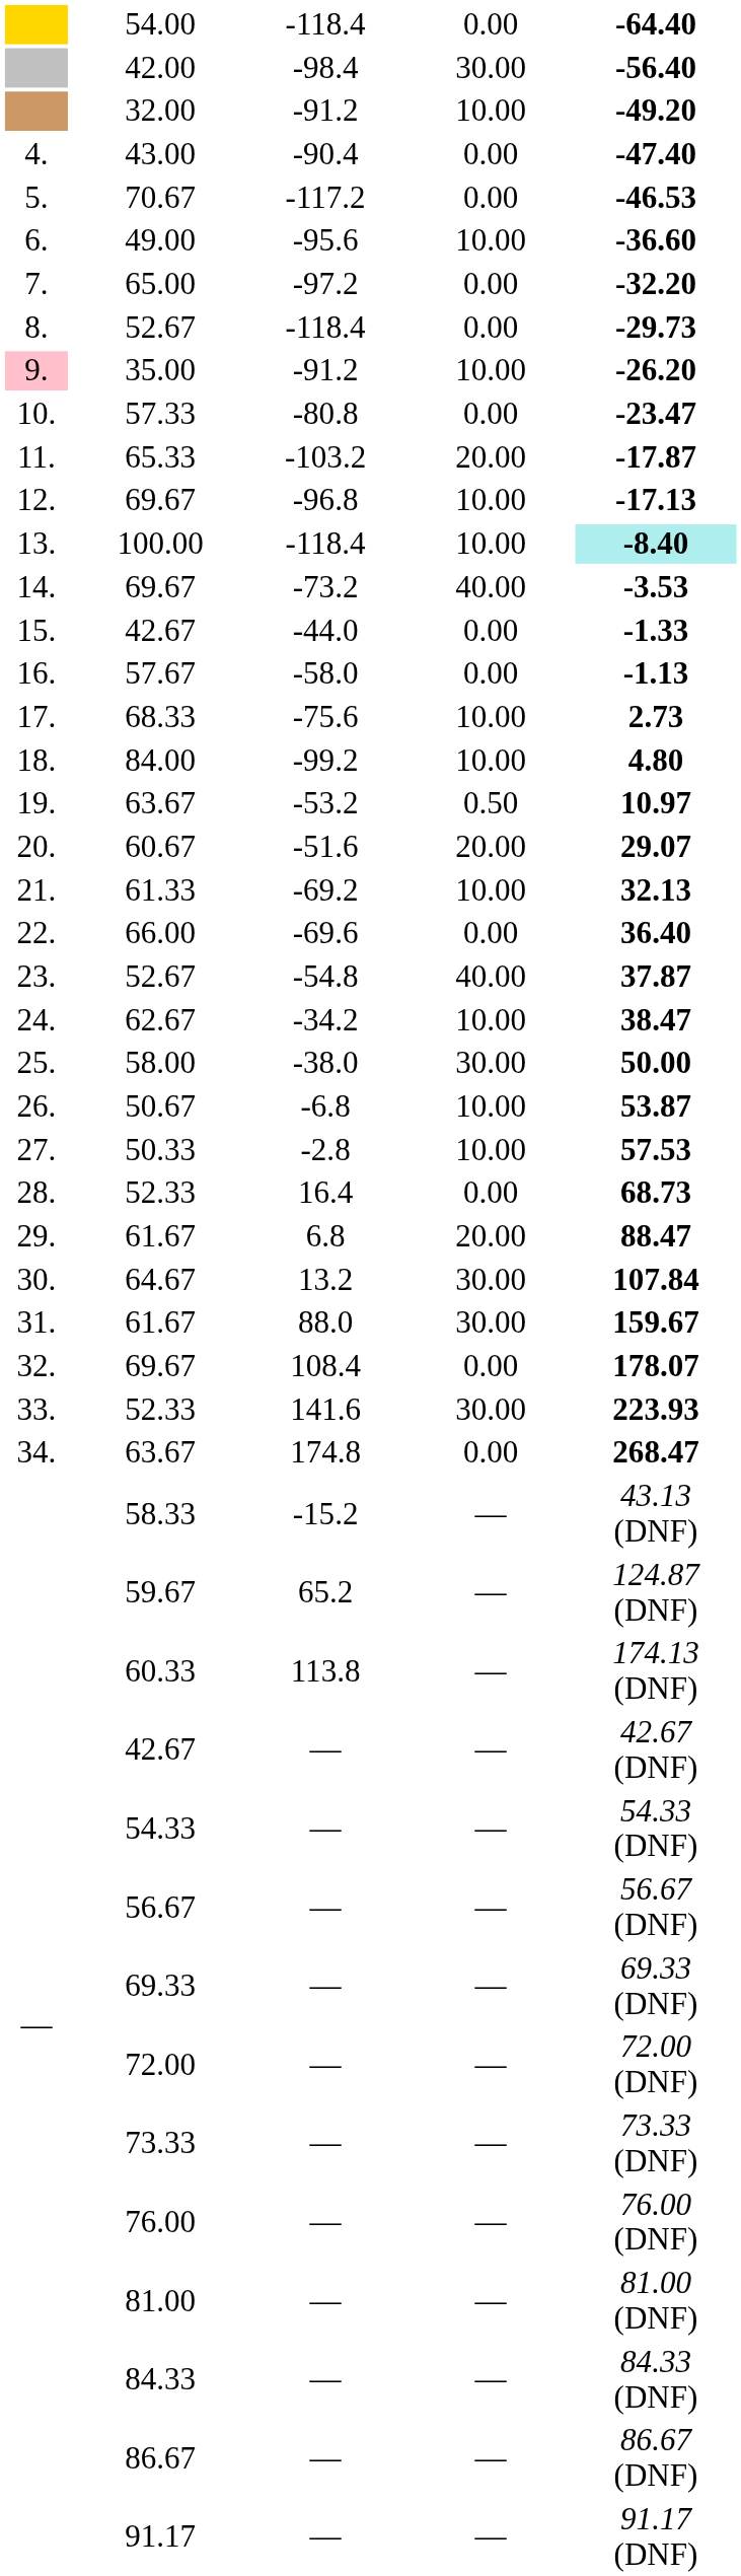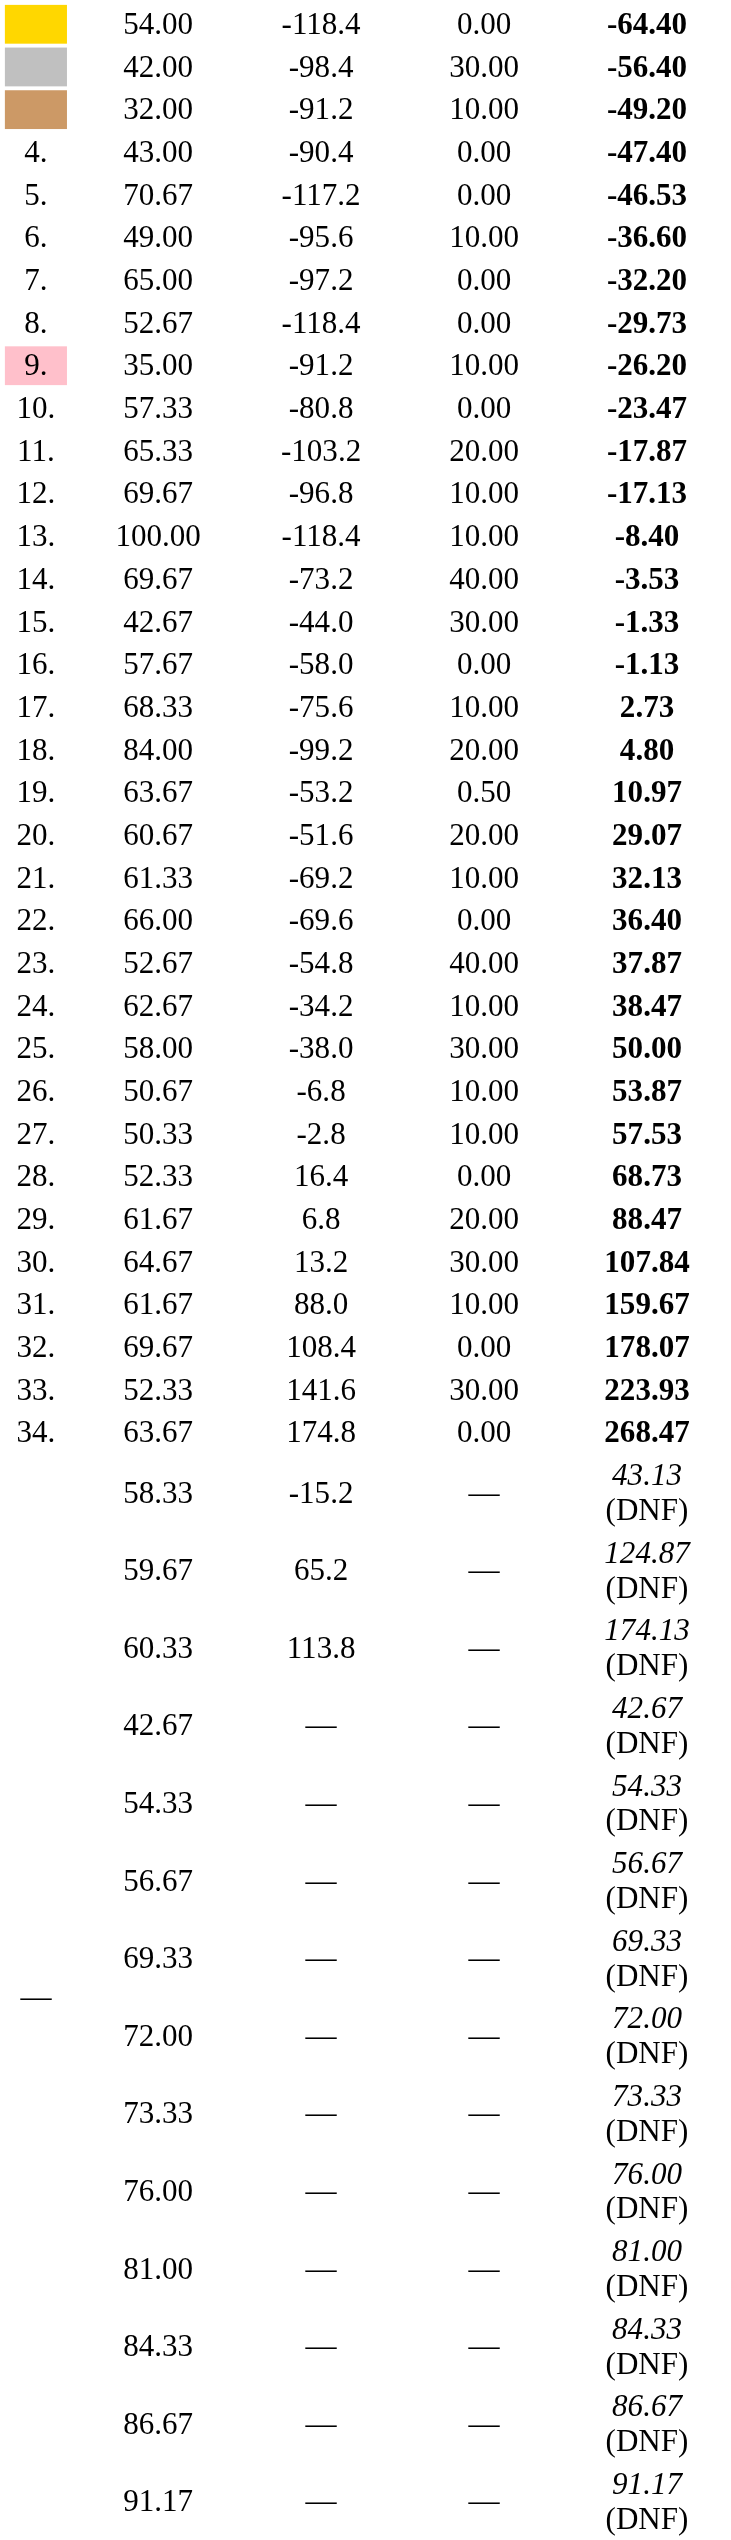100.00 | column 6: paleturquoise background -> no background
42.67 / -44.0 | column 5: 0.00 -> 30.00
84.00 | column 5: 10.00 -> 20.00
61.67 / 88.0 | column 5: 30.00 -> 10.00
